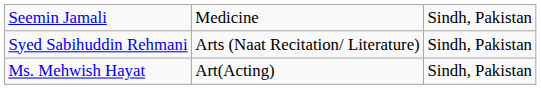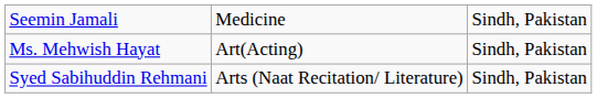rows swapped: Syed Sabihuddin Rehmani <-> Ms. Mehwish Hayat
